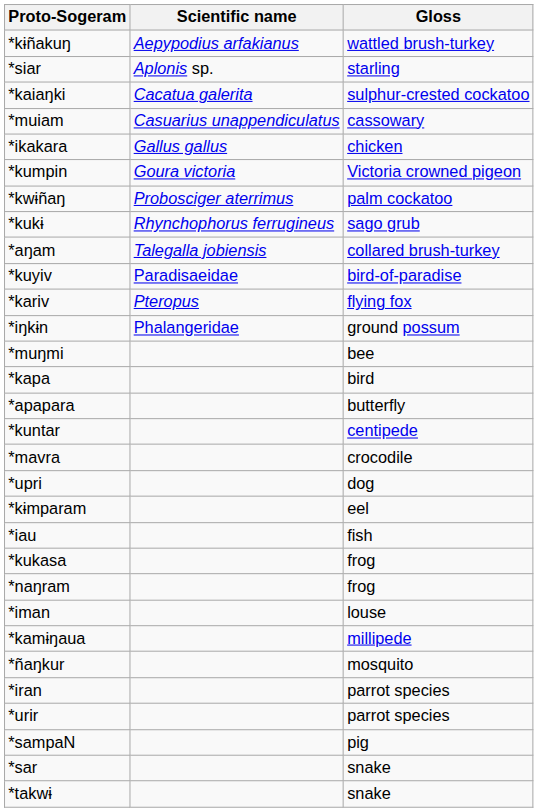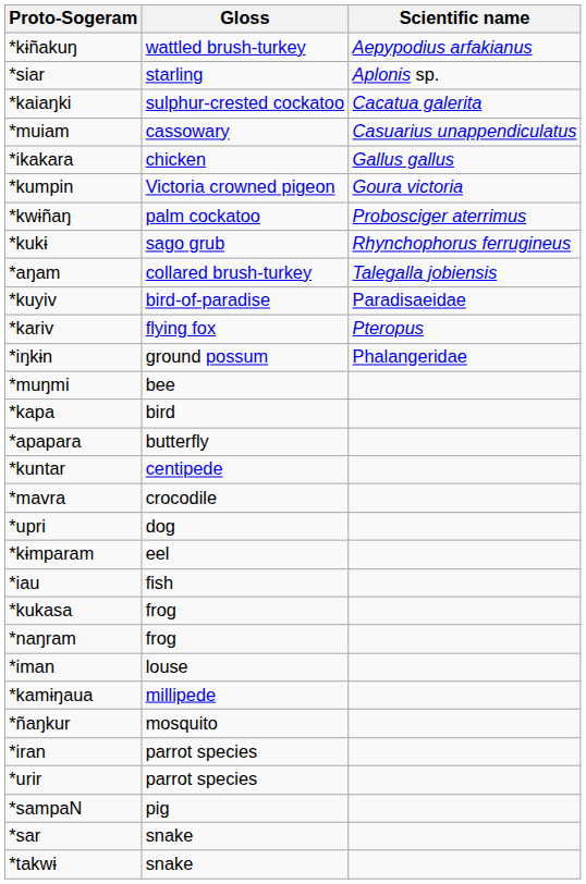columns swapped: Gloss <-> Scientific name
